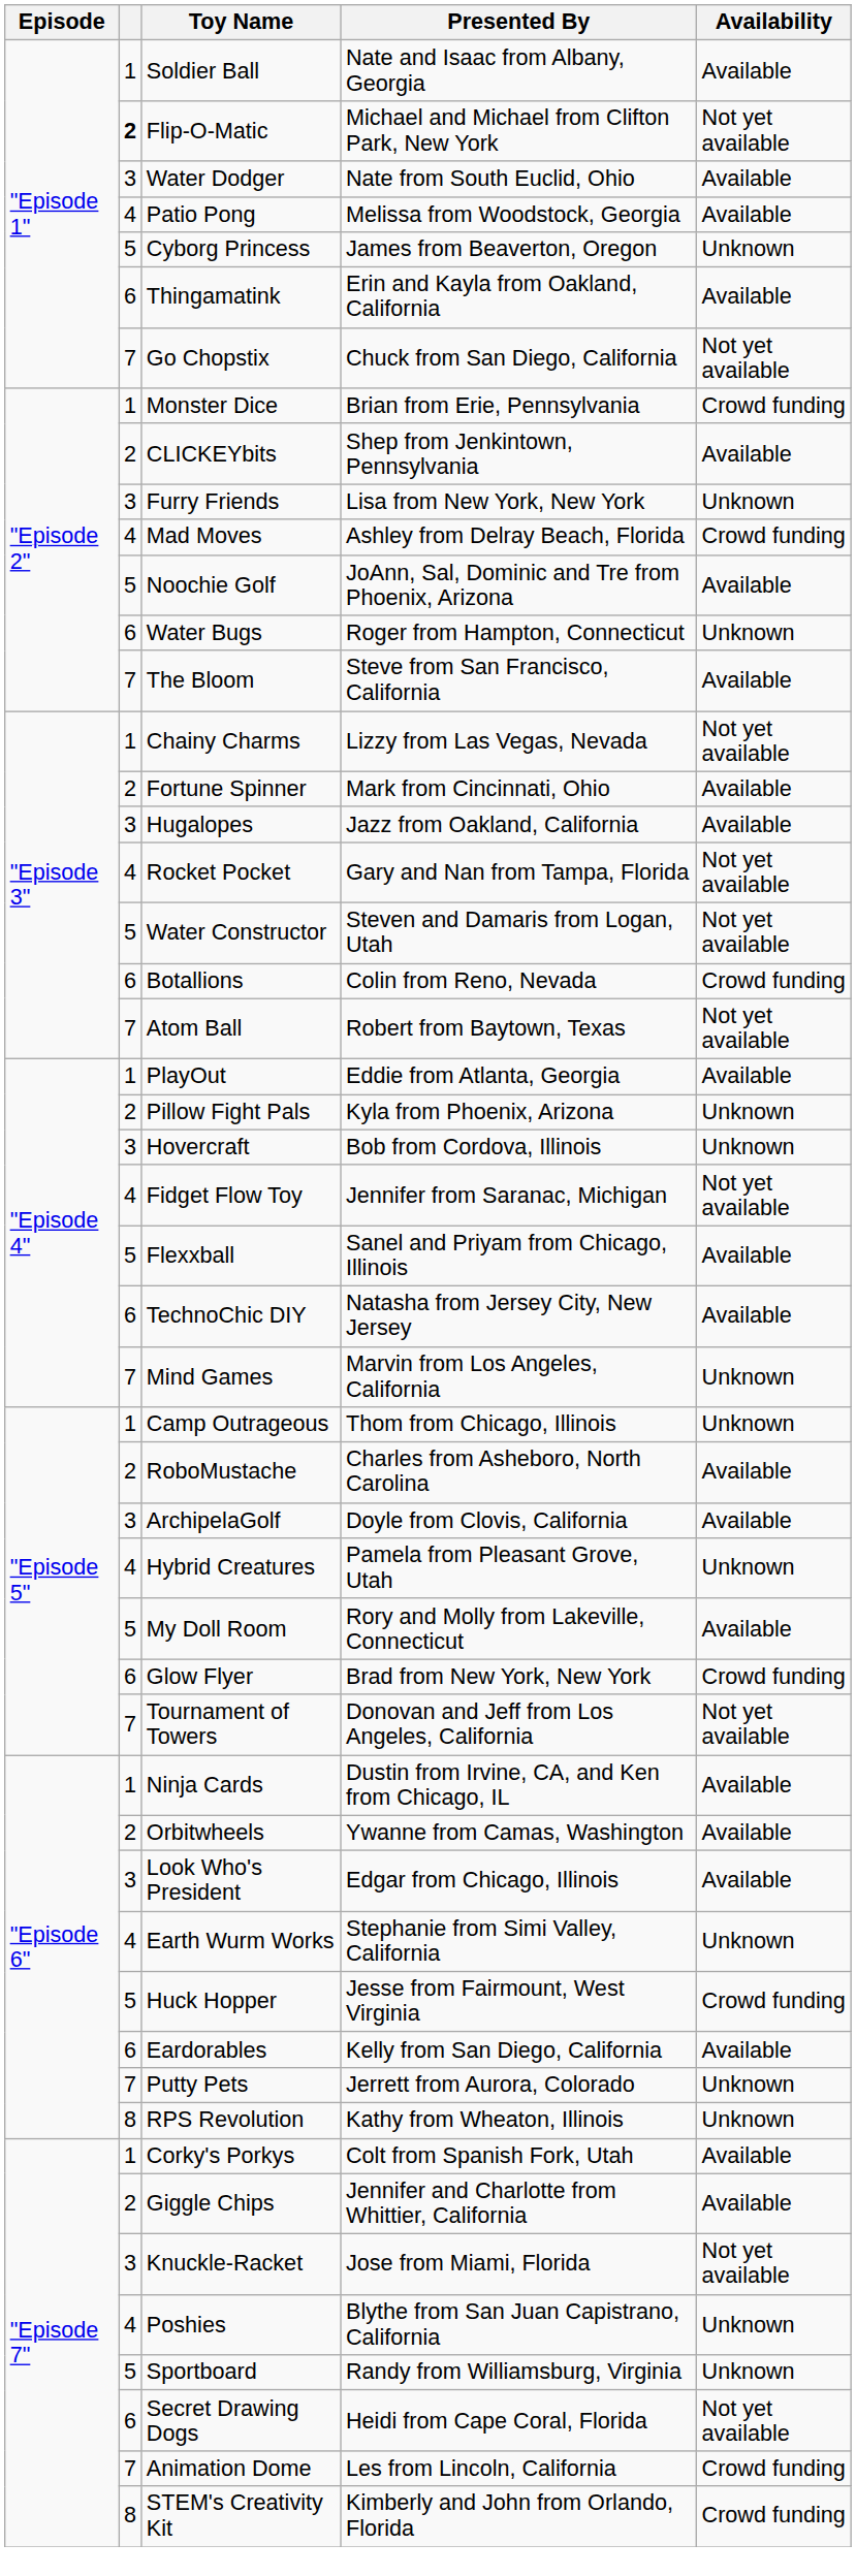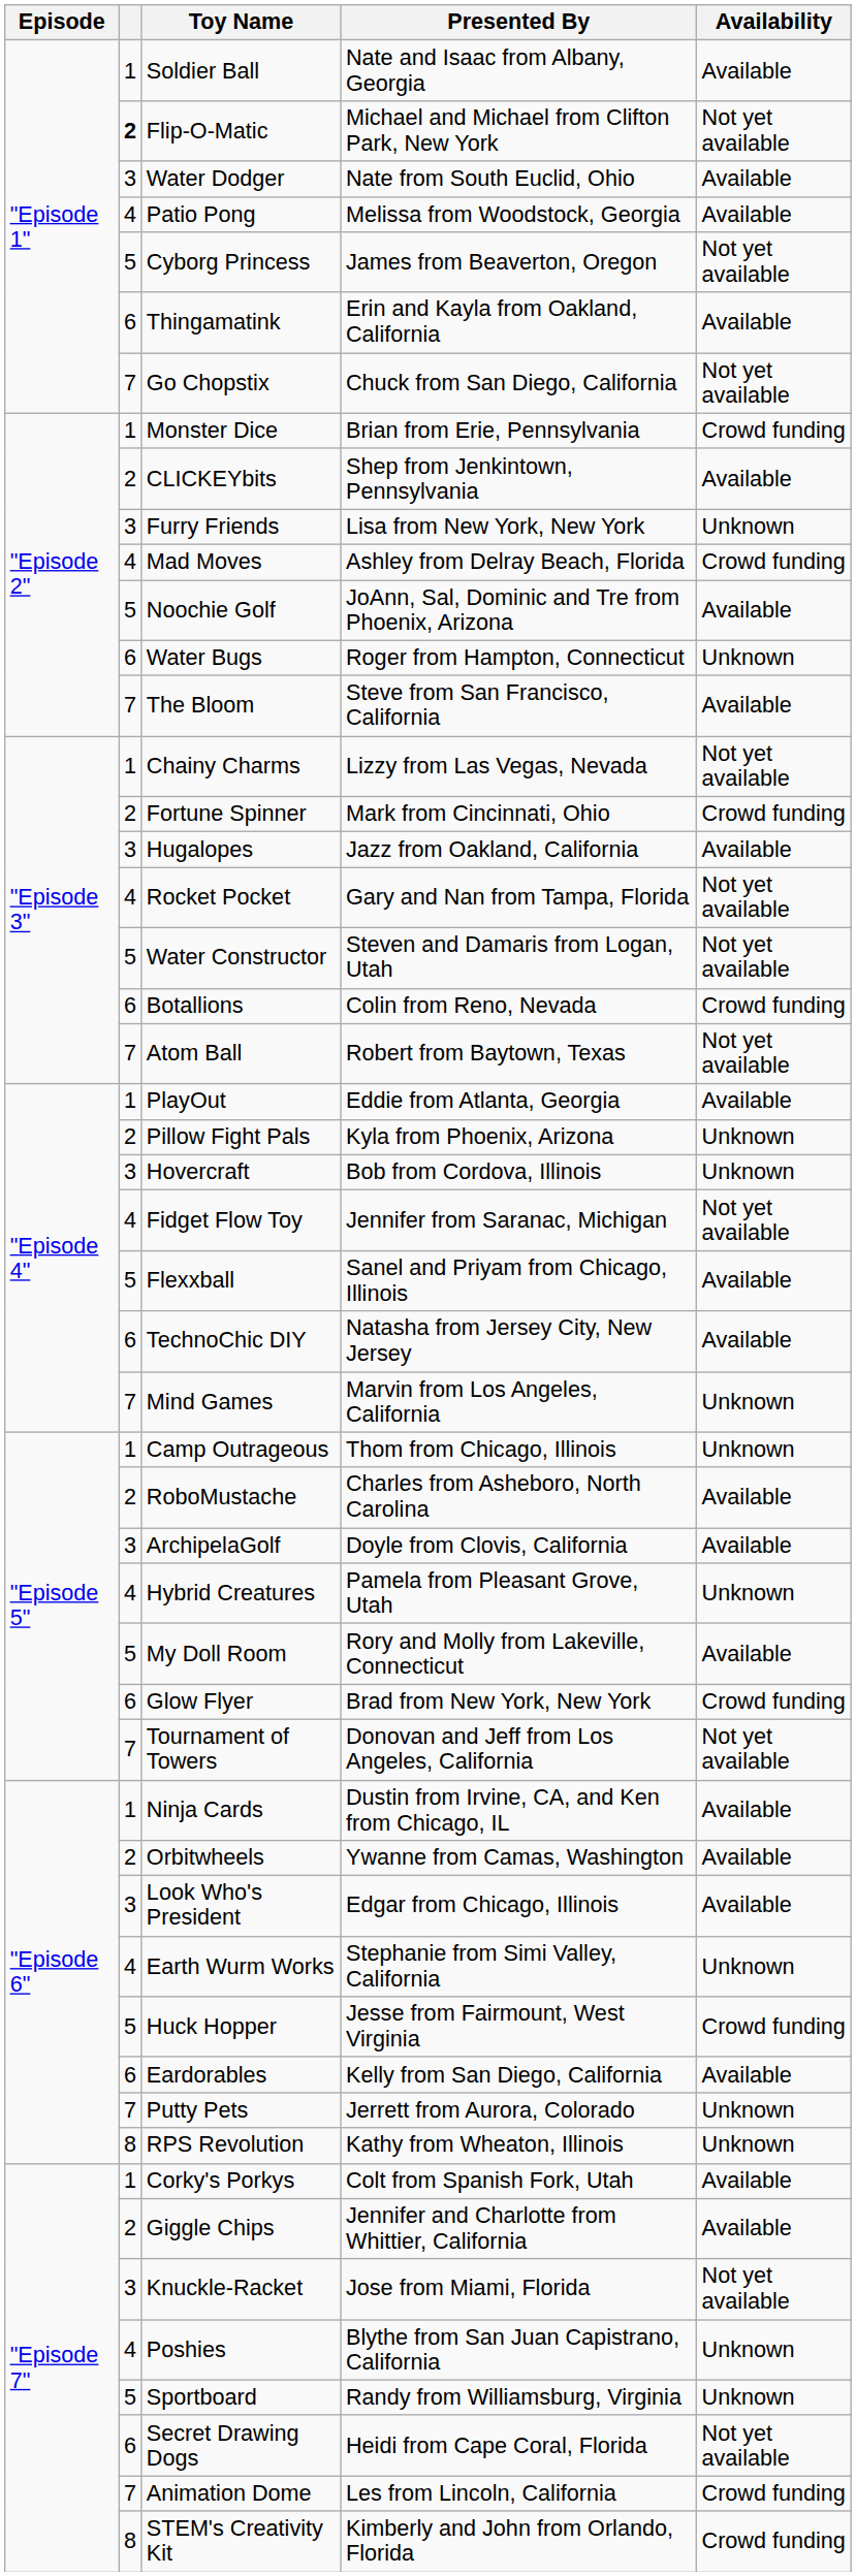Cyborg Princess | Availability: Unknown -> Not yet available
Fortune Spinner | Availability: Available -> Crowd funding
